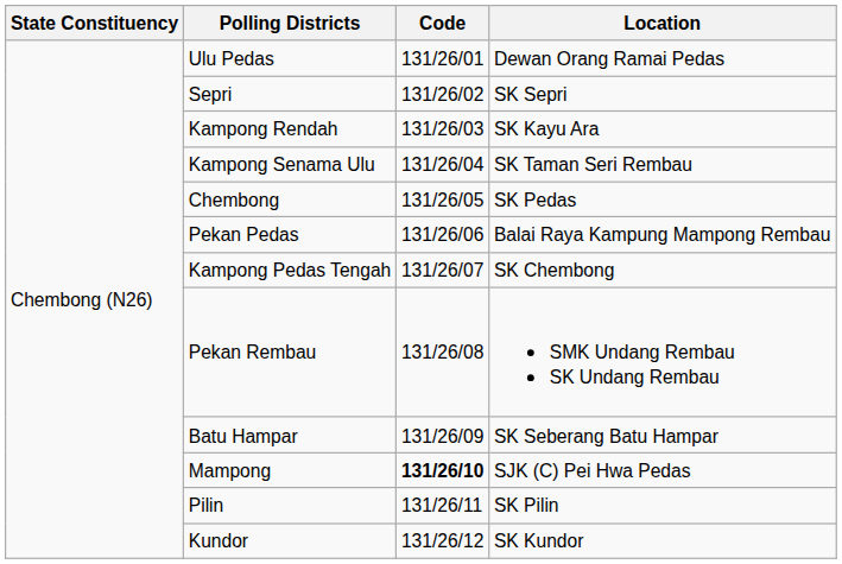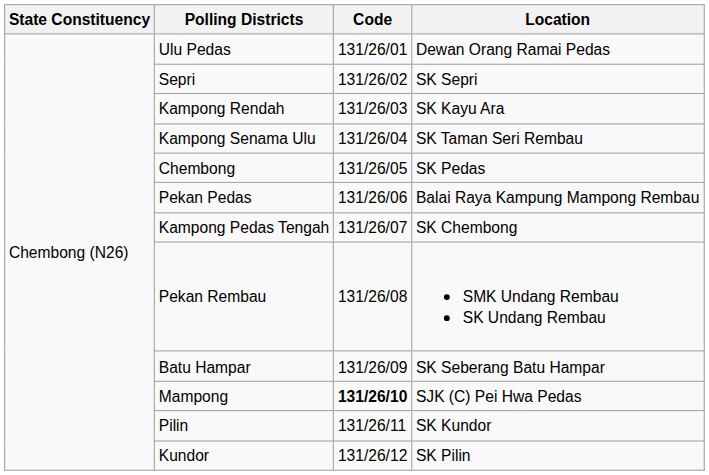Pilin | Location: SK Pilin -> SK Kundor
Kundor | Location: SK Kundor -> SK Pilin
